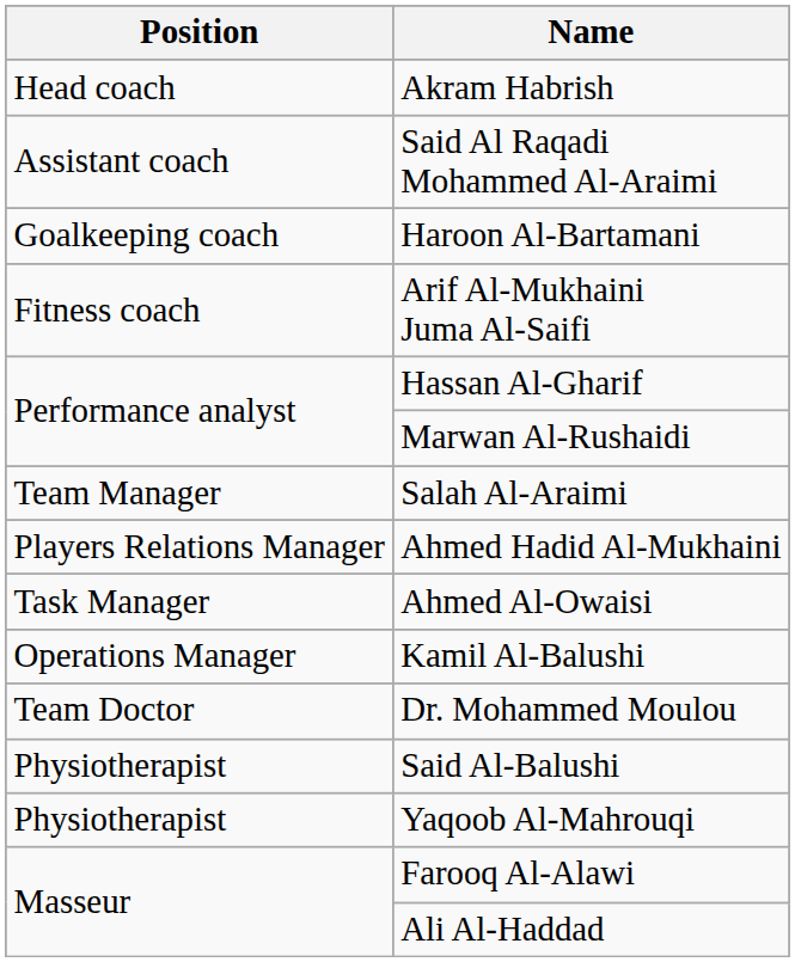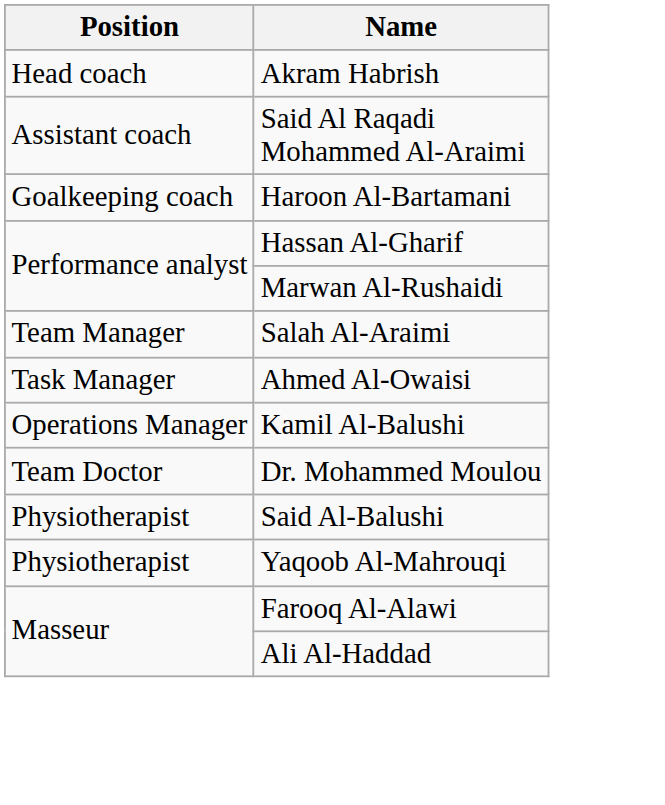- row: Fitness coach | Arif Al-Mukhaini Juma Al-Saifi
- row: Players Relations Manager | Ahmed Hadid Al-Mukhaini
